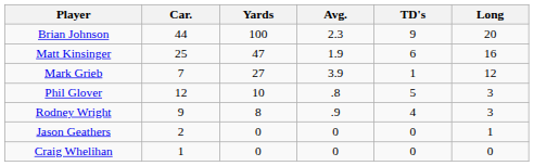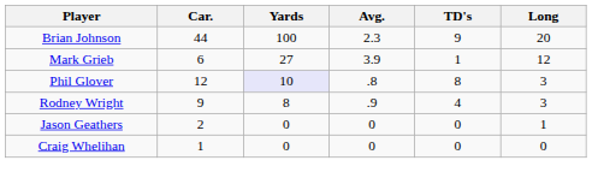- row: Matt Kinsinger | 25 | 47 | 1.9 | 6 | 16
Mark Grieb | Car.: 7 -> 6
Phil Glover | Yards: no background -> lavender background
Phil Glover | TD's: 5 -> 8
